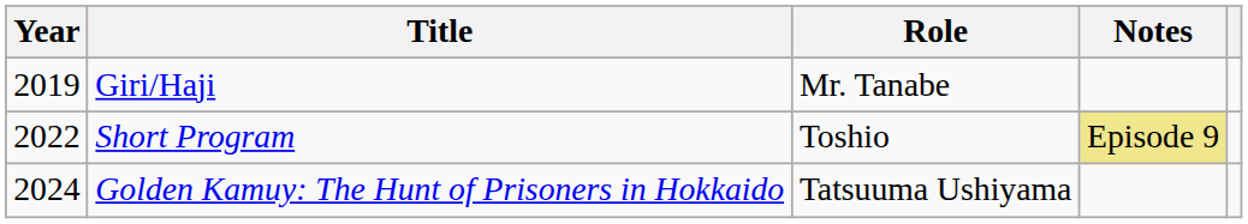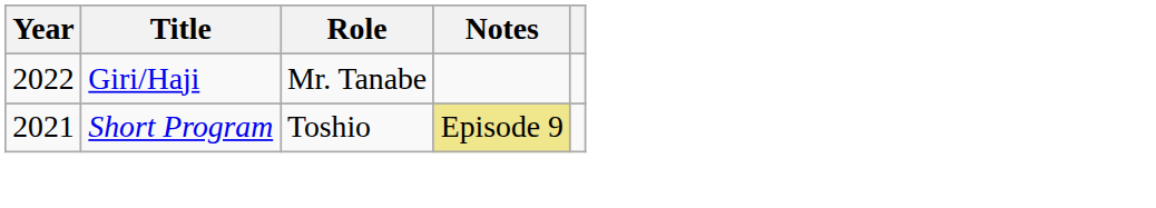Giri/Haji | Year: 2019 -> 2022
Short Program | Year: 2022 -> 2021
- row: 2024 | Golden Kamuy: The Hunt of Prisoners in Hokkaido | Tatsuuma Ushiyama
